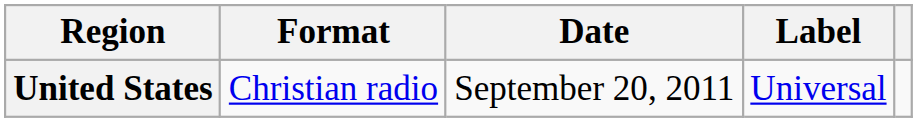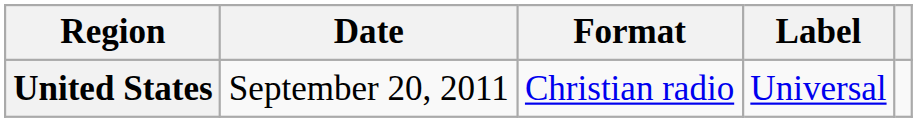columns swapped: Date <-> Format
